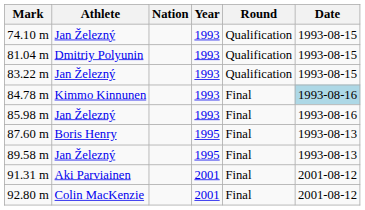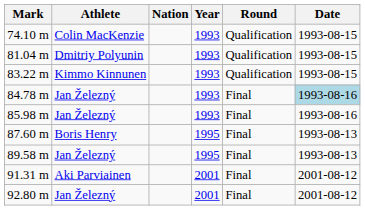74.10 m | Athlete: Jan Železný -> Colin MacKenzie
83.22 m | Athlete: Jan Železný -> Kimmo Kinnunen
84.78 m | Athlete: Kimmo Kinnunen -> Jan Železný
92.80 m | Athlete: Colin MacKenzie -> Jan Železný
